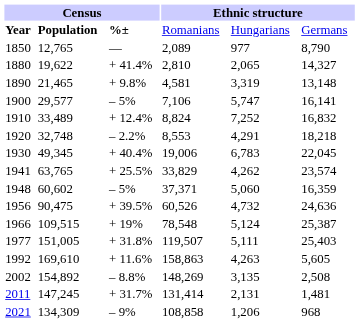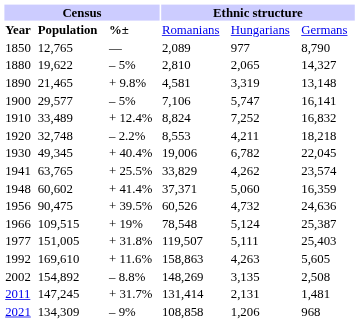1880 | column 3: + 41.4% -> – 5%
1920 | column 5: 4,291 -> 4,211
1930 | column 5: 6,783 -> 6,782
1948 | column 3: – 5% -> + 41.4%
